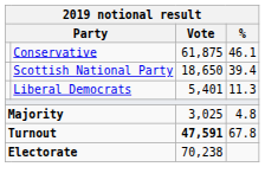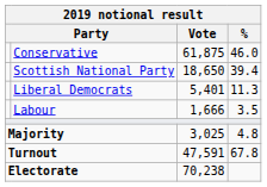Conservative | %: 46.1 -> 46.0
+ row: Labour | 1,666 | 3.5
Turnout | Vote: bold -> normal
